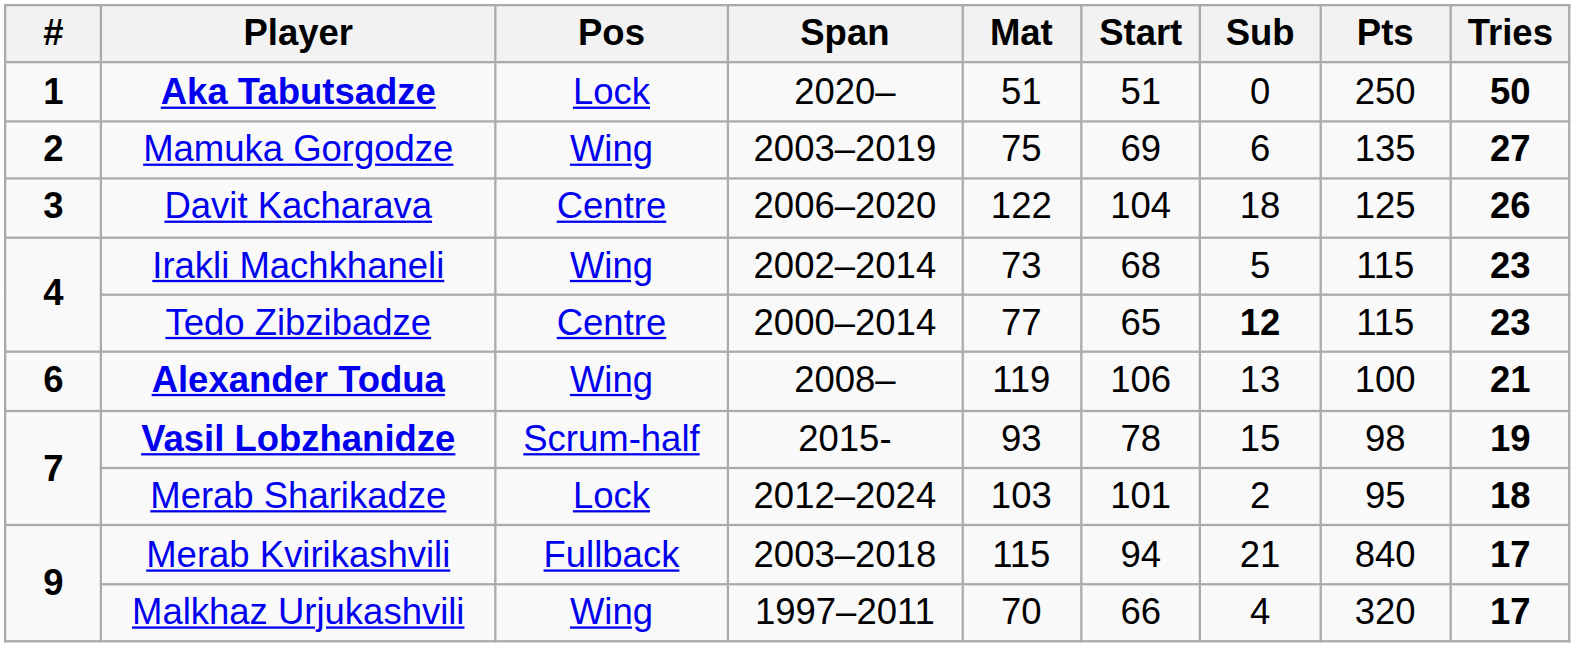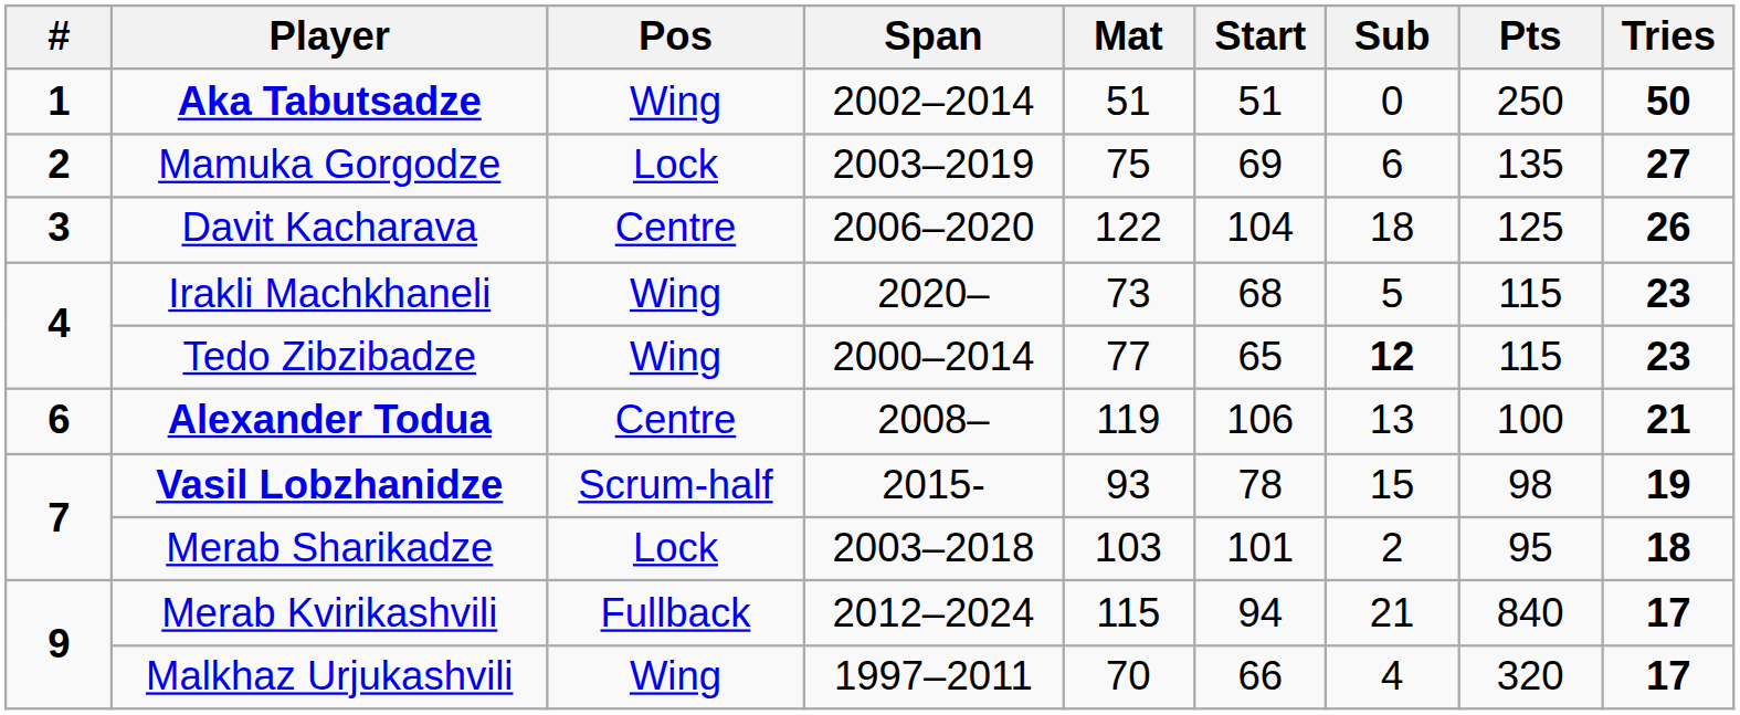Aka Tabutsadze | Pos: Lock -> Wing
Aka Tabutsadze | Span: 2020– -> 2002–2014
Mamuka Gorgodze | Pos: Wing -> Lock
Irakli Machkhaneli | Span: 2002–2014 -> 2020–
Tedo Zibzibadze | Pos: Centre -> Wing
Alexander Todua | Pos: Wing -> Centre
Merab Sharikadze | Span: 2012–2024 -> 2003–2018
Merab Kvirikashvili | Span: 2003–2018 -> 2012–2024
